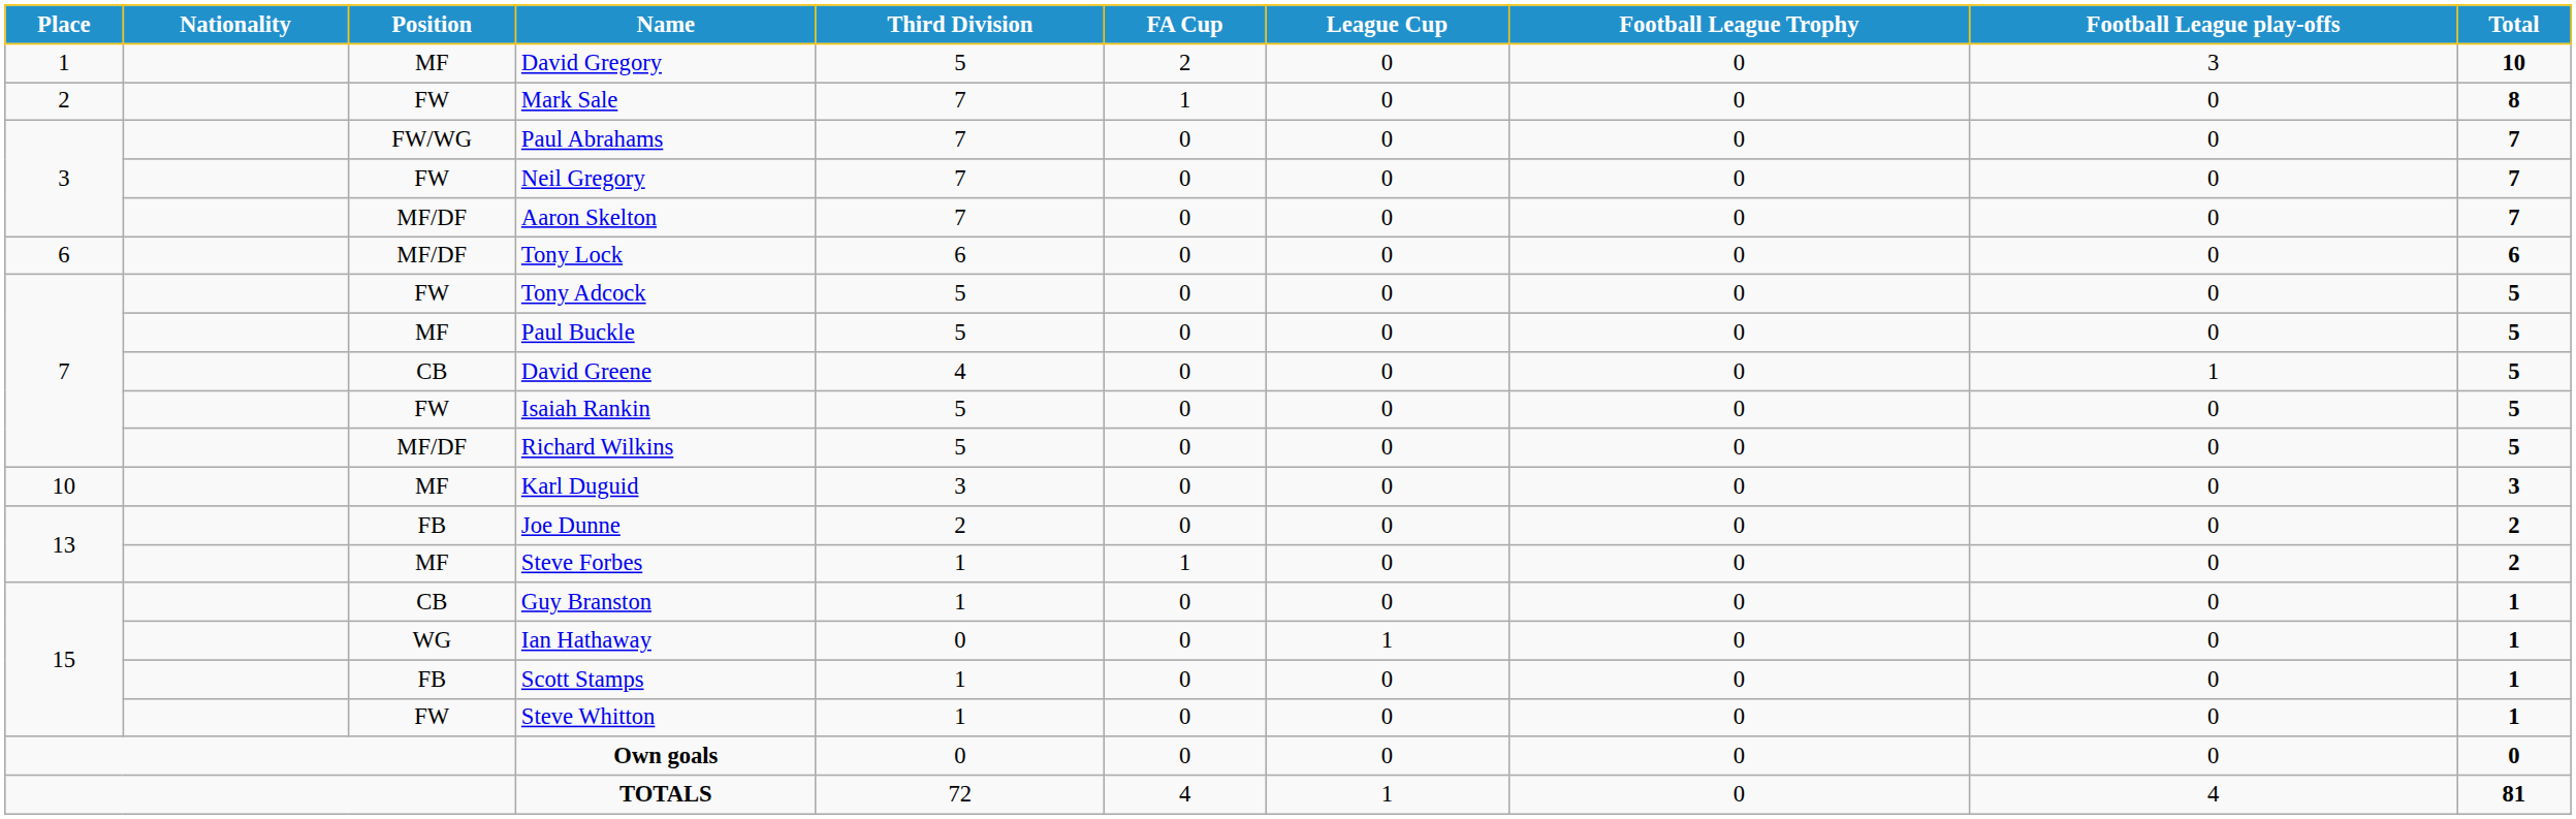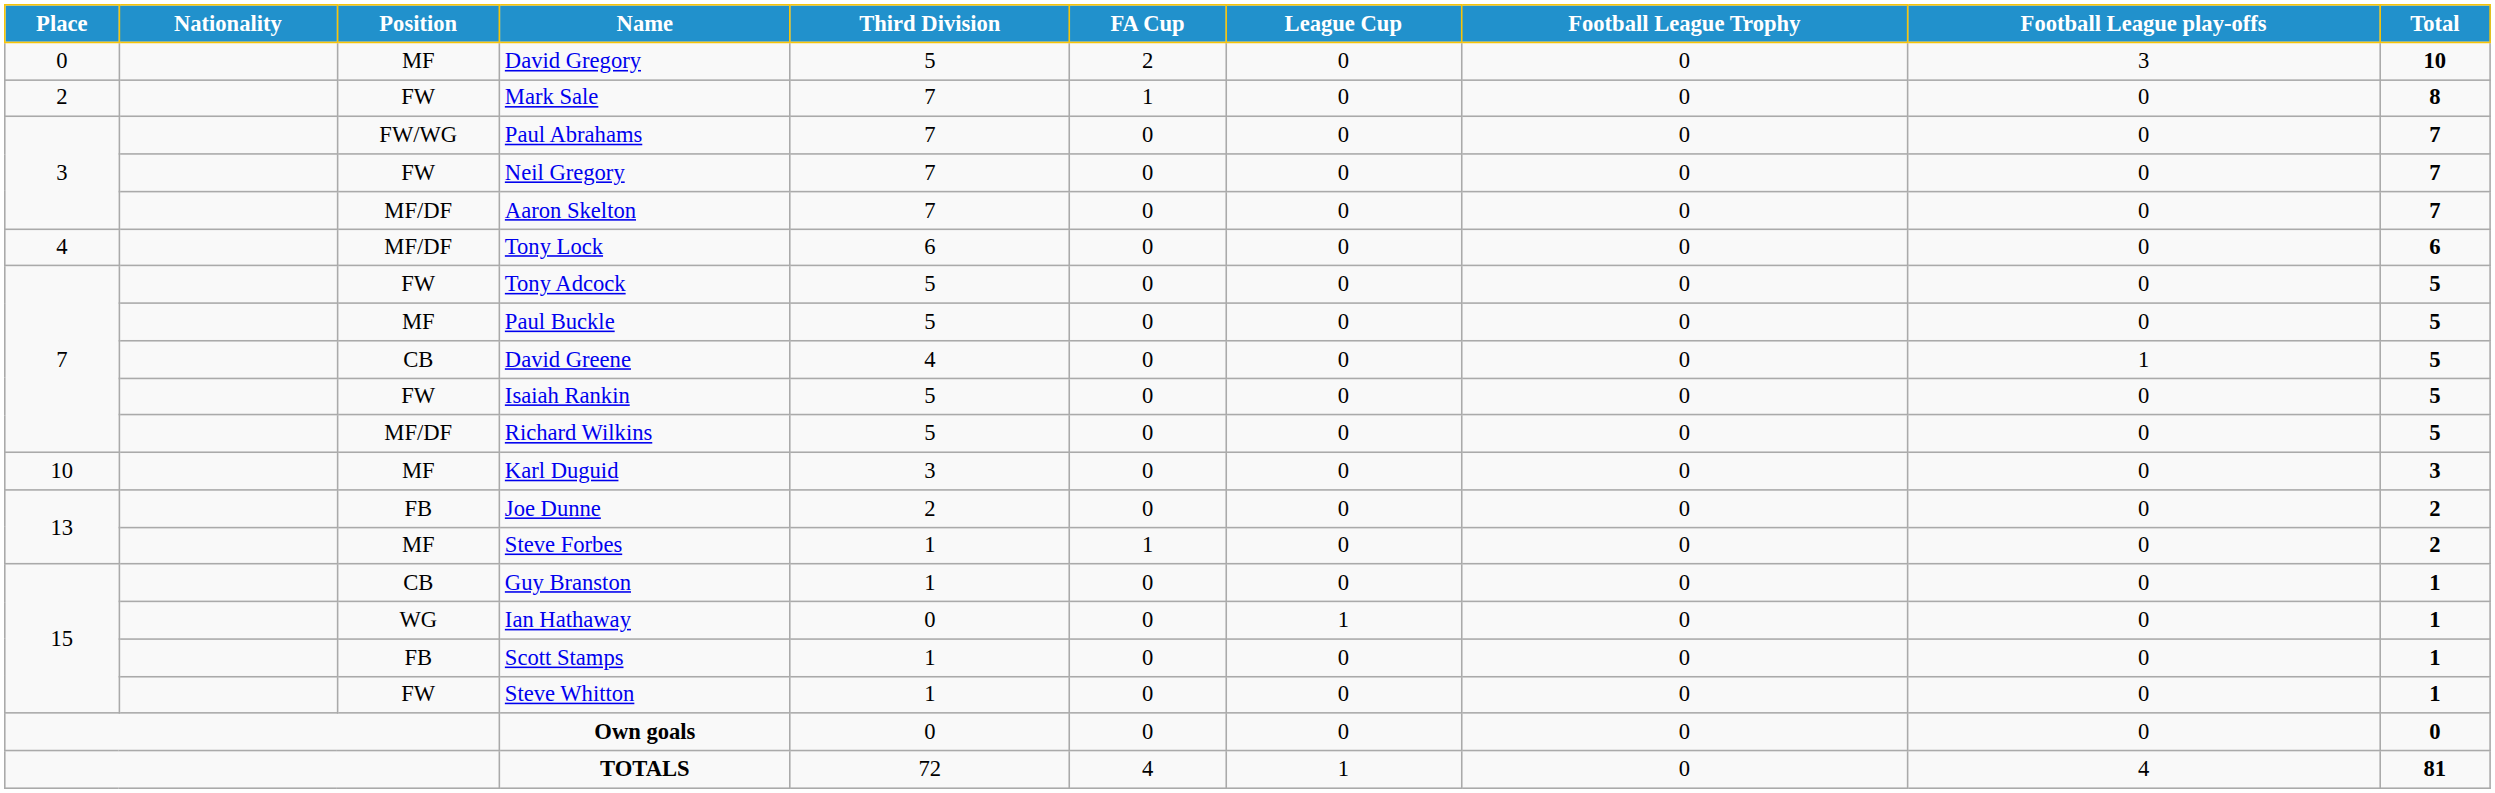David Gregory | Place: 1 -> 0
Tony Lock | Place: 6 -> 4
